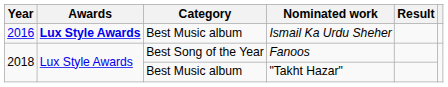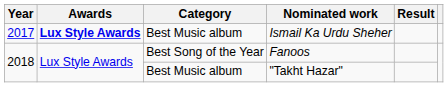Ismail Ka Urdu Sheher | Year: 2016 -> 2017
